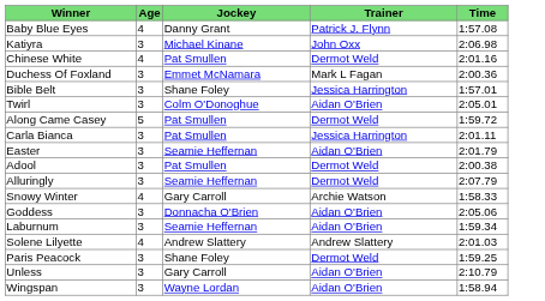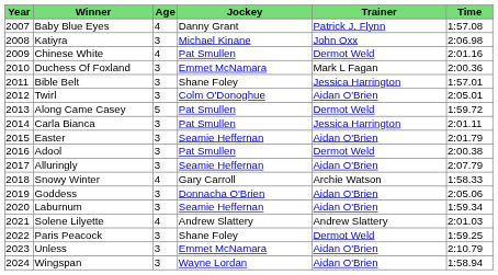+ column: Year | 2007 | 2008 | 2009 | 2010 | 2011 | 2012 | 2013 | 2014 | 2015 | 2016 | 2017 | 2018 | 2019 | 2020 | 2021 | 2022 | 2023 | 2024
Alluringly | Trainer: Dermot Weld -> Aidan O'Brien
Unless | Jockey: Gary Carroll -> Emmet McNamara
